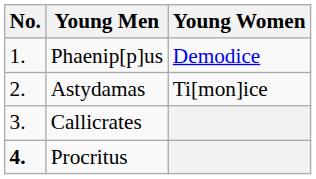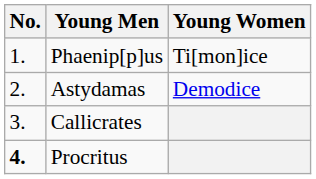Phaenip[p]us | Young Women: Demodice -> Ti[mon]ice
Astydamas | Young Women: Ti[mon]ice -> Demodice
